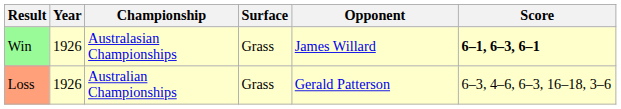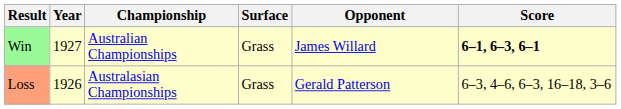Win | Year: 1926 -> 1927
Win | Championship: Australasian Championships -> Australian Championships
Loss | Championship: Australian Championships -> Australasian Championships
